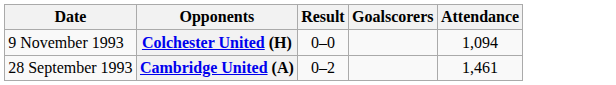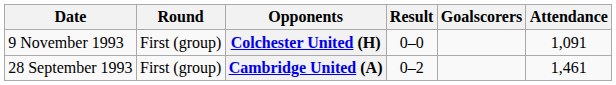+ column: Round | First (group) | First (group)
Colchester United (H) | Attendance: 1,094 -> 1,091
